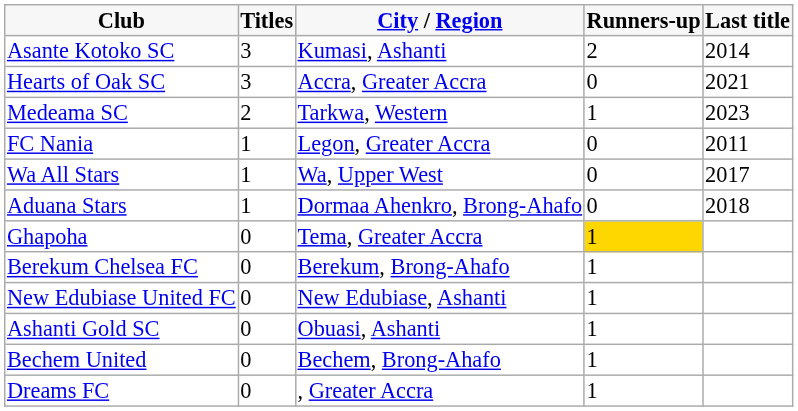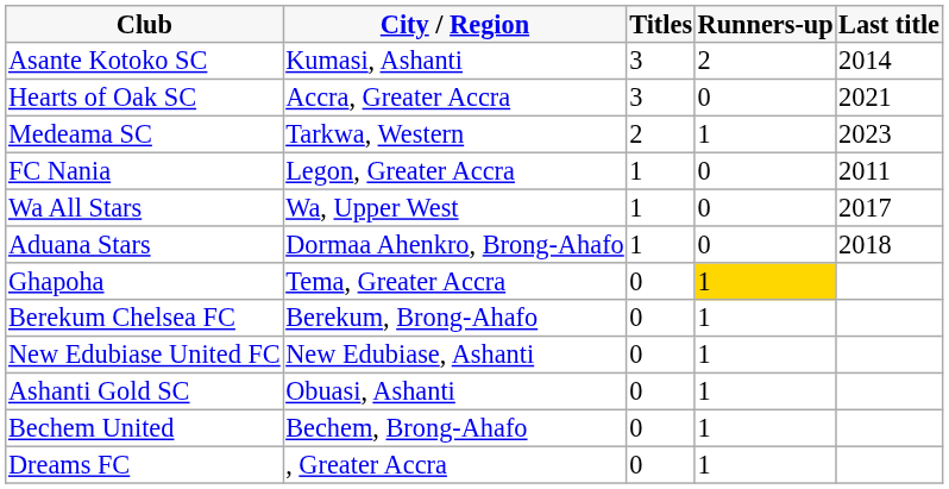columns swapped: City / Region <-> Titles
